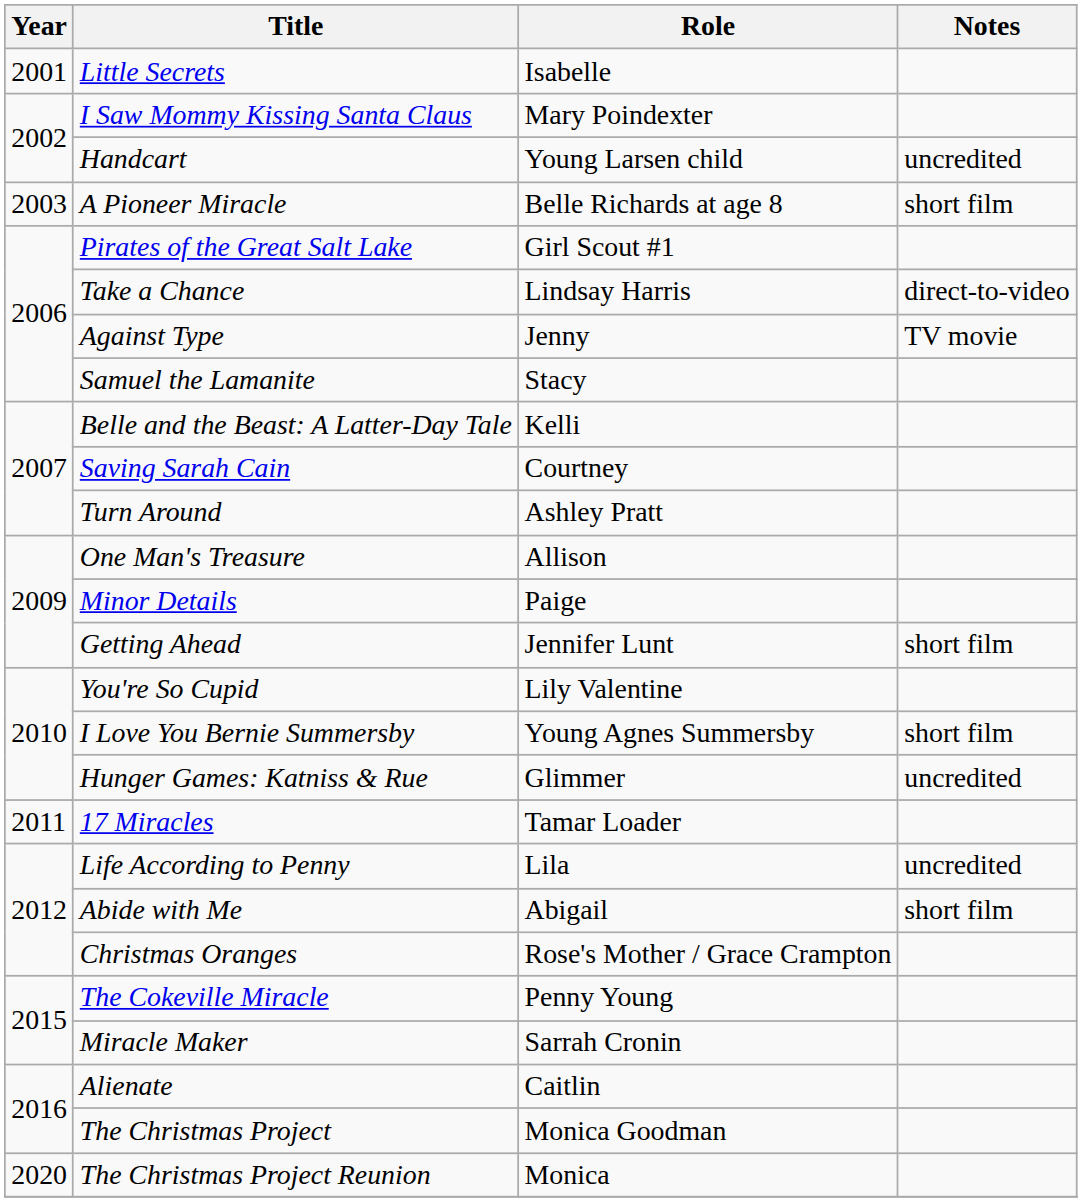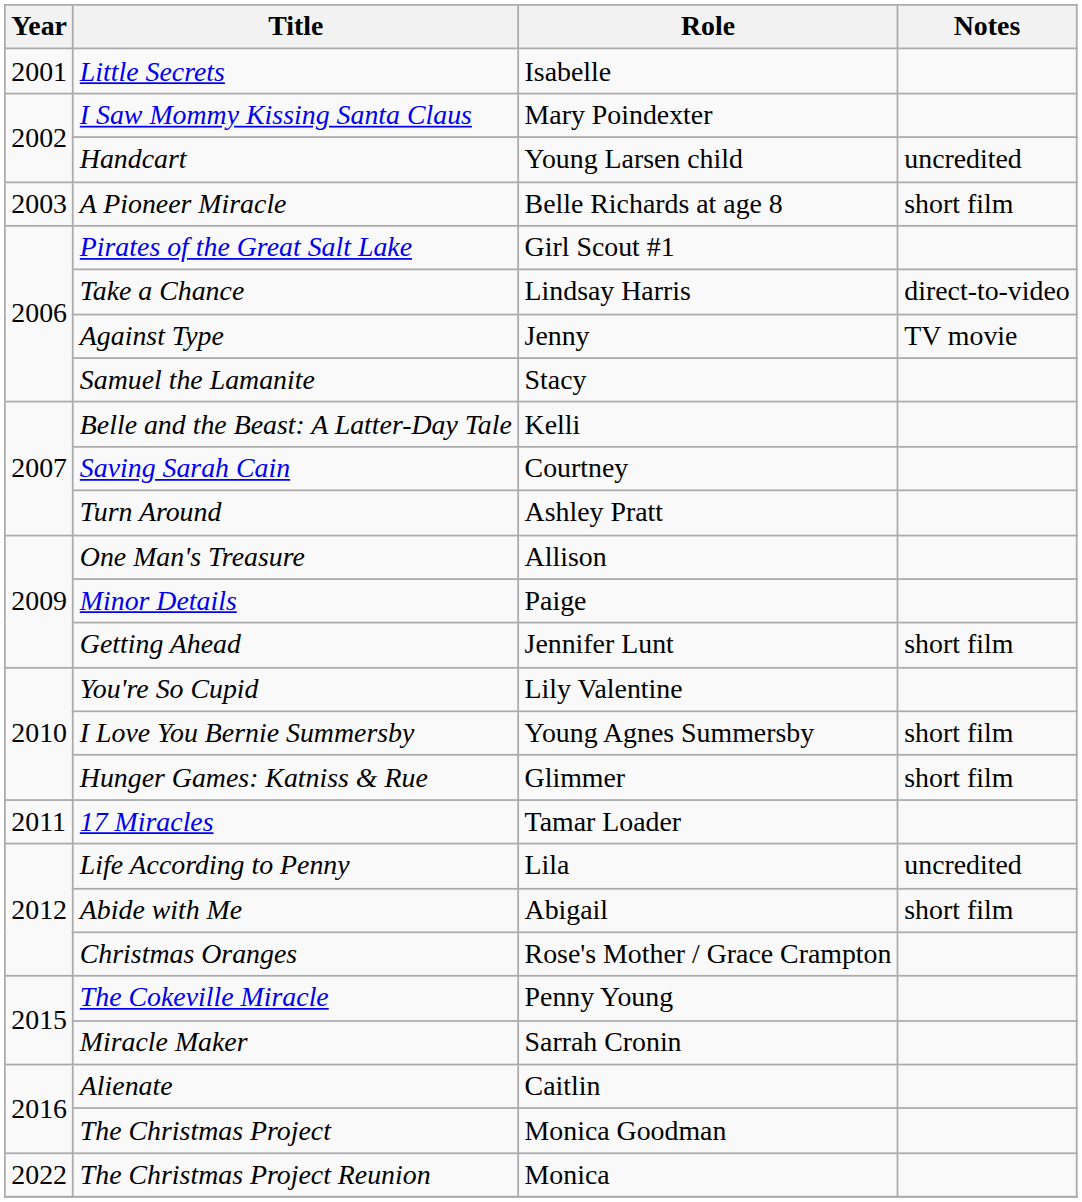Hunger Games: Katniss & Rue | Notes: uncredited -> short film
The Christmas Project Reunion | Year: 2020 -> 2022
